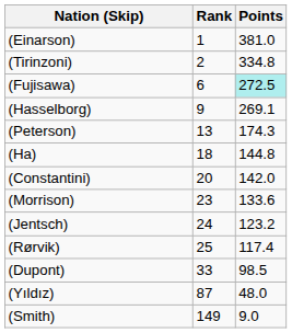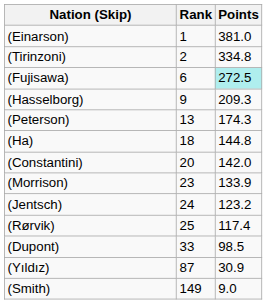(Hasselborg) | Points: 269.1 -> 209.3
(Morrison) | Points: 133.6 -> 133.9
(Yıldız) | Points: 48.0 -> 30.9
